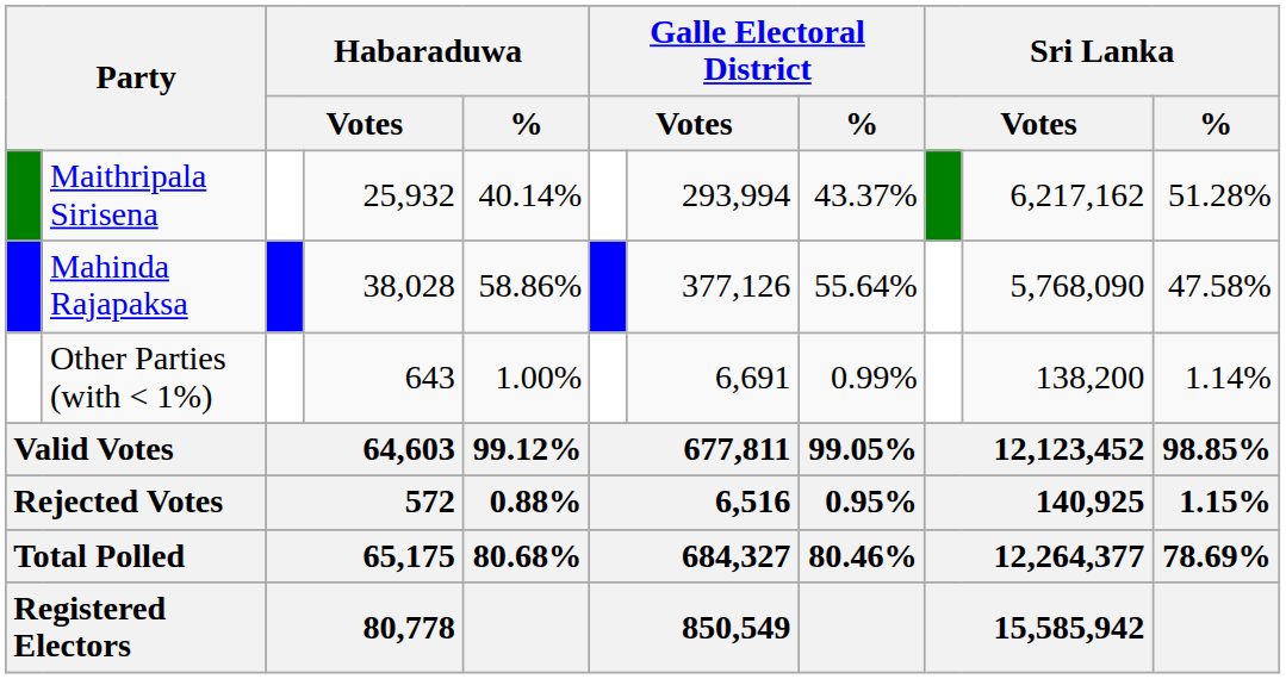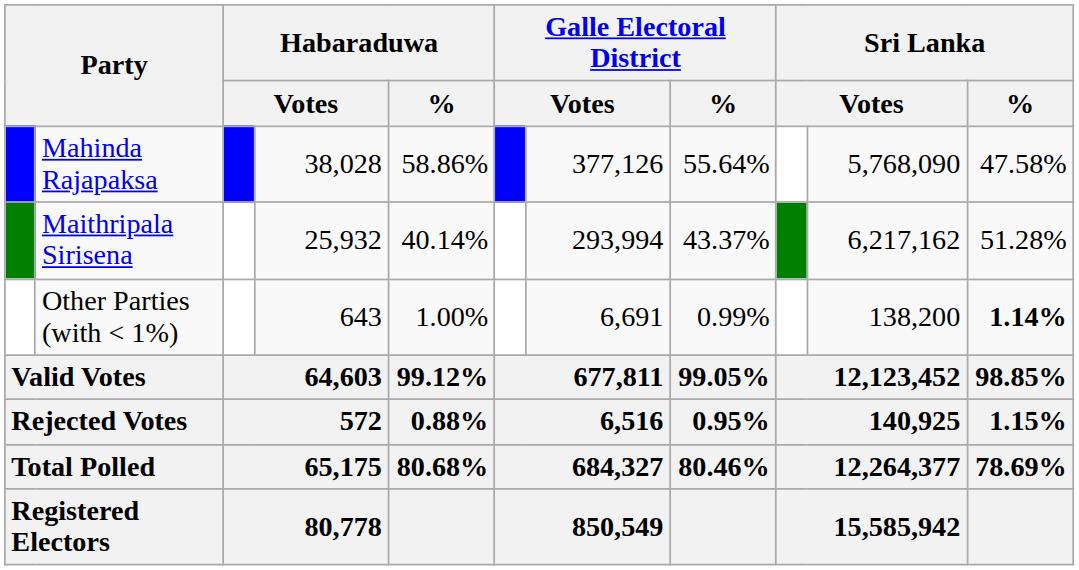rows swapped: Mahinda Rajapaksa <-> Maithripala Sirisena
Other Parties (with < 1%) | Sri Lanka / %: normal -> bold
